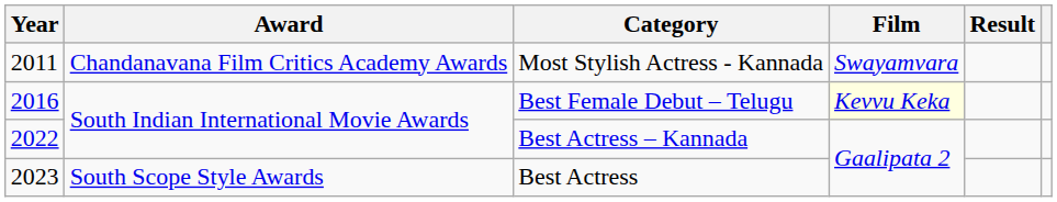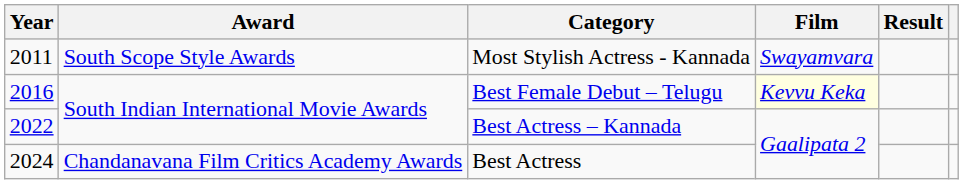Most Stylish Actress - Kannada | Award: Chandanavana Film Critics Academy Awards -> South Scope Style Awards
Best Actress | Year: 2023 -> 2024
Best Actress | Award: South Scope Style Awards -> Chandanavana Film Critics Academy Awards
